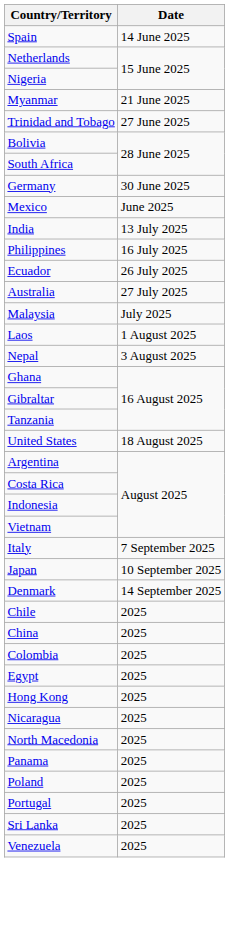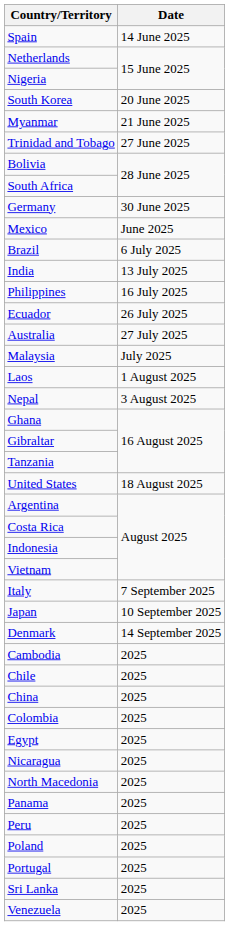+ row: South Korea | 20 June 2025
+ row: Brazil | 6 July 2025
+ row: Cambodia | 2025
- row: Hong Kong | 2025
+ row: Peru | 2025
